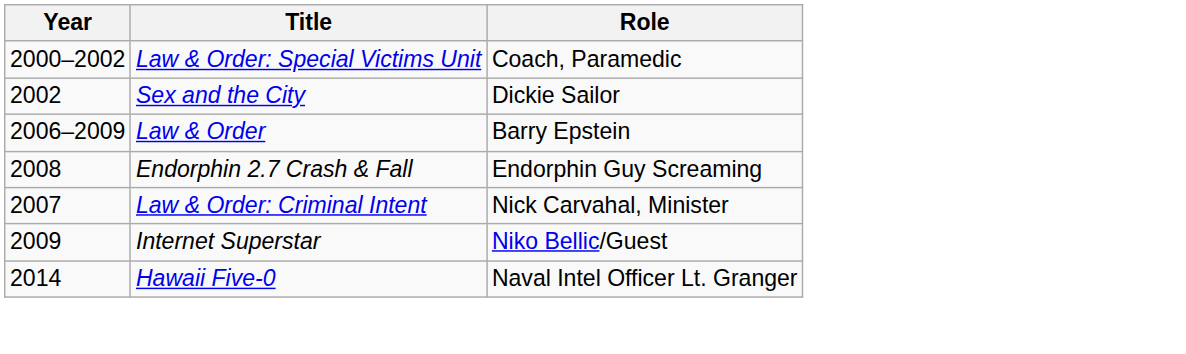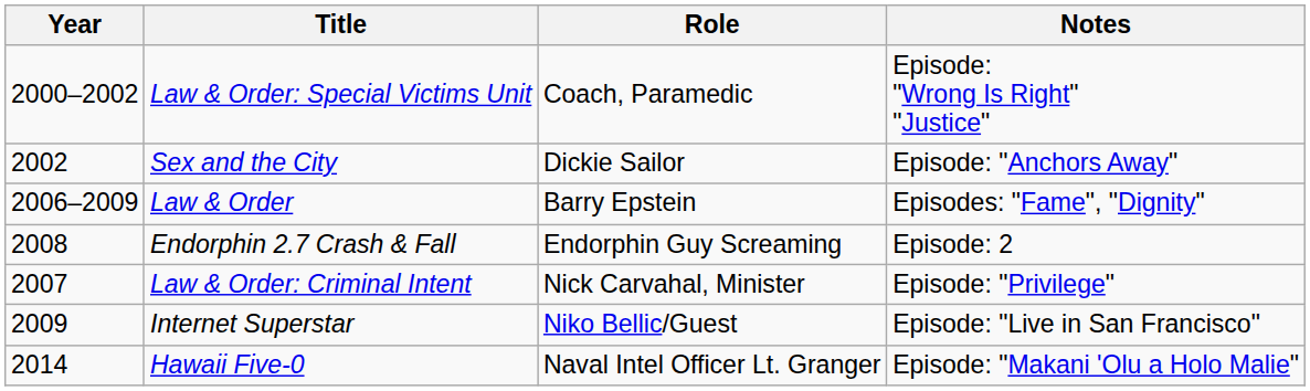+ column: Notes | Episode: "Wrong Is Right" "Justice" | Episode: "Anchors Away" | Episodes: "Fame", "Dignity" | Episode: 2 | Episode: "Privilege" | Episode: "Live in San Francisco" | Episode: "Makani 'Olu a Holo Malie"
